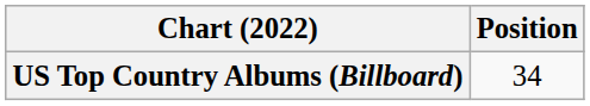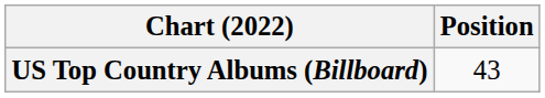US Top Country Albums (Billboard) | Position: 34 -> 43
